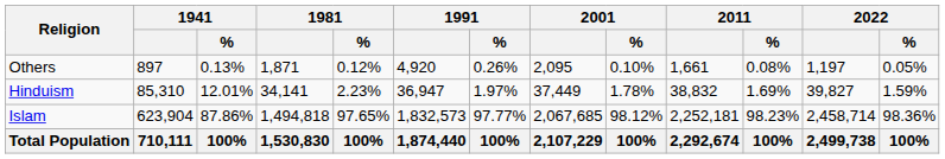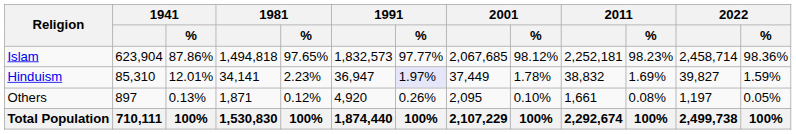rows swapped: Islam <-> Others
Hinduism | 1991 / %: no background -> lavender background
